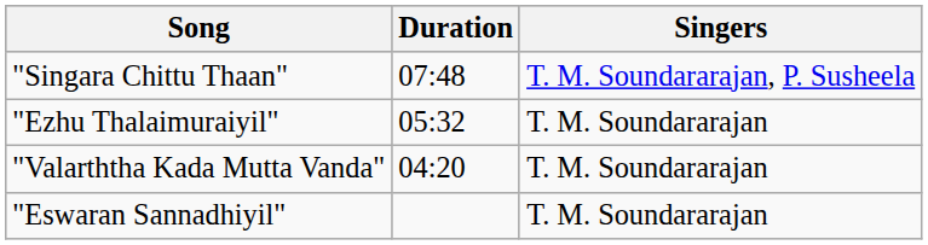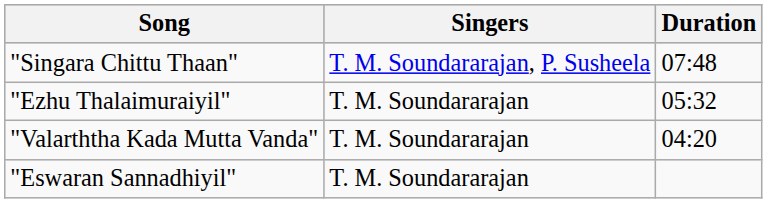columns swapped: Singers <-> Duration
